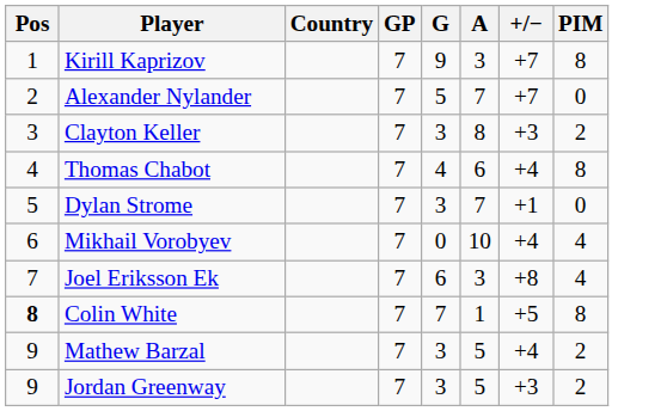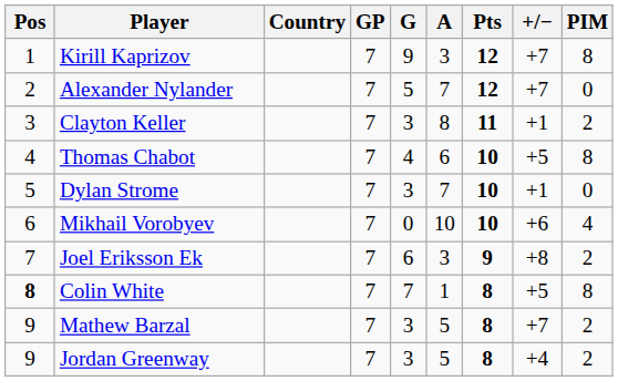+ column: Pts | 12 | 12 | 11 | 10 | 10 | 10 | 9 | 8 | 8 | 8
Clayton Keller | +/−: +3 -> +1
Thomas Chabot | +/−: +4 -> +5
Mikhail Vorobyev | +/−: +4 -> +6
Joel Eriksson Ek | PIM: 4 -> 2
Mathew Barzal | +/−: +4 -> +7
Jordan Greenway | +/−: +3 -> +4
